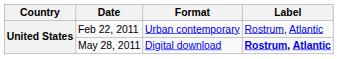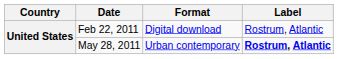Feb 22, 2011 | Format: Urban contemporary -> Digital download
May 28, 2011 | Format: Digital download -> Urban contemporary
